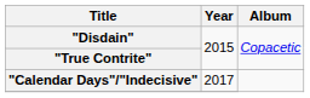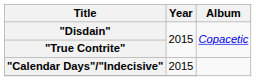"Calendar Days"/"Indecisive" | Year: 2017 -> 2015
